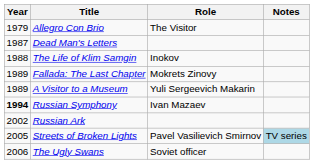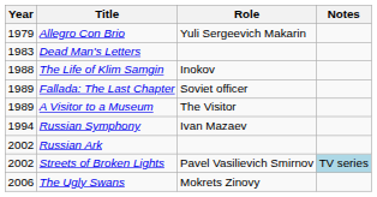Allegro Con Brio | Role: The Visitor -> Yuli Sergeevich Makarin
Dead Man's Letters | Year: 1987 -> 1983
Fallada: The Last Chapter | Role: Mokrets Zinovy -> Soviet officer
A Visitor to a Museum | Role: Yuli Sergeevich Makarin -> The Visitor
Russian Symphony | Year: bold -> normal
Streets of Broken Lights | Year: 2005 -> 2002
The Ugly Swans | Role: Soviet officer -> Mokrets Zinovy
